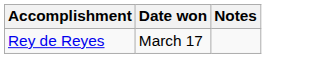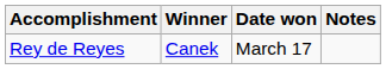+ column: Winner | Canek
